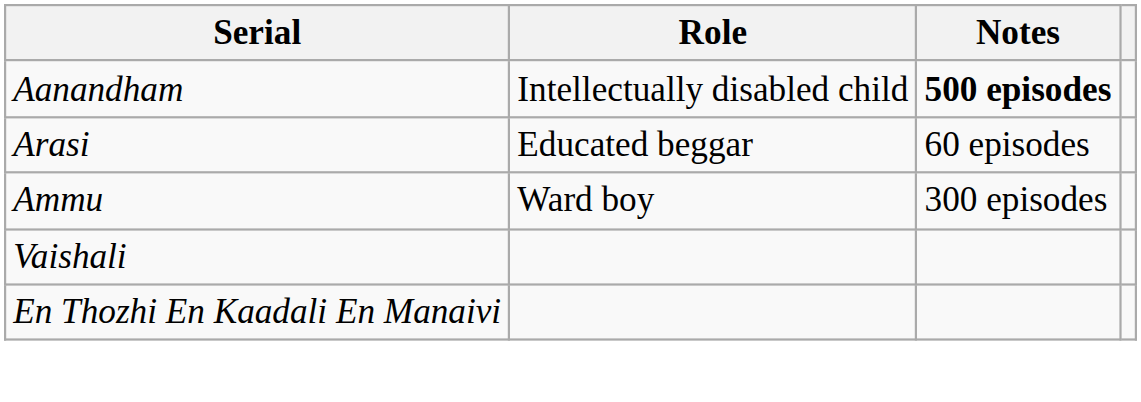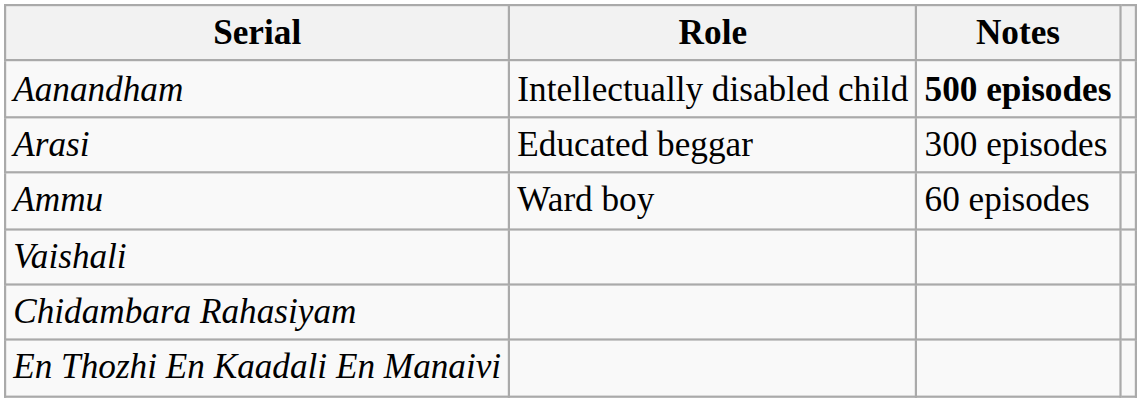Arasi | Notes: 60 episodes -> 300 episodes
Ammu | Notes: 300 episodes -> 60 episodes
+ row: Chidambara Rahasiyam
